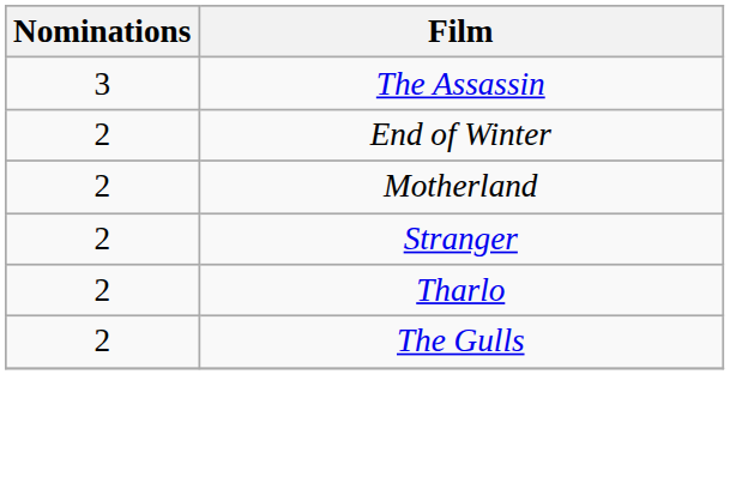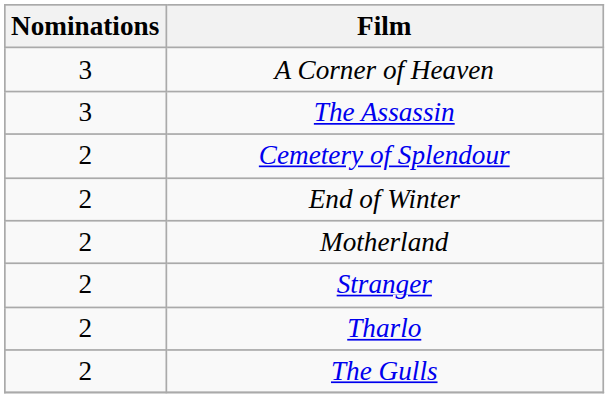+ row: 3 | A Corner of Heaven
+ row: 2 | Cemetery of Splendour
